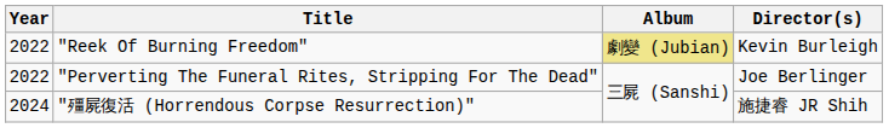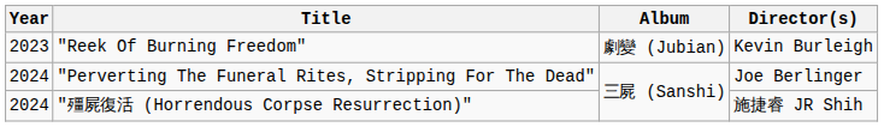"Reek Of Burning Freedom" | Year: 2022 -> 2023
"Reek Of Burning Freedom" | Album: khaki background -> no background
"Perverting The Funeral Rites, Stripping For The Dead" | Year: 2022 -> 2024
